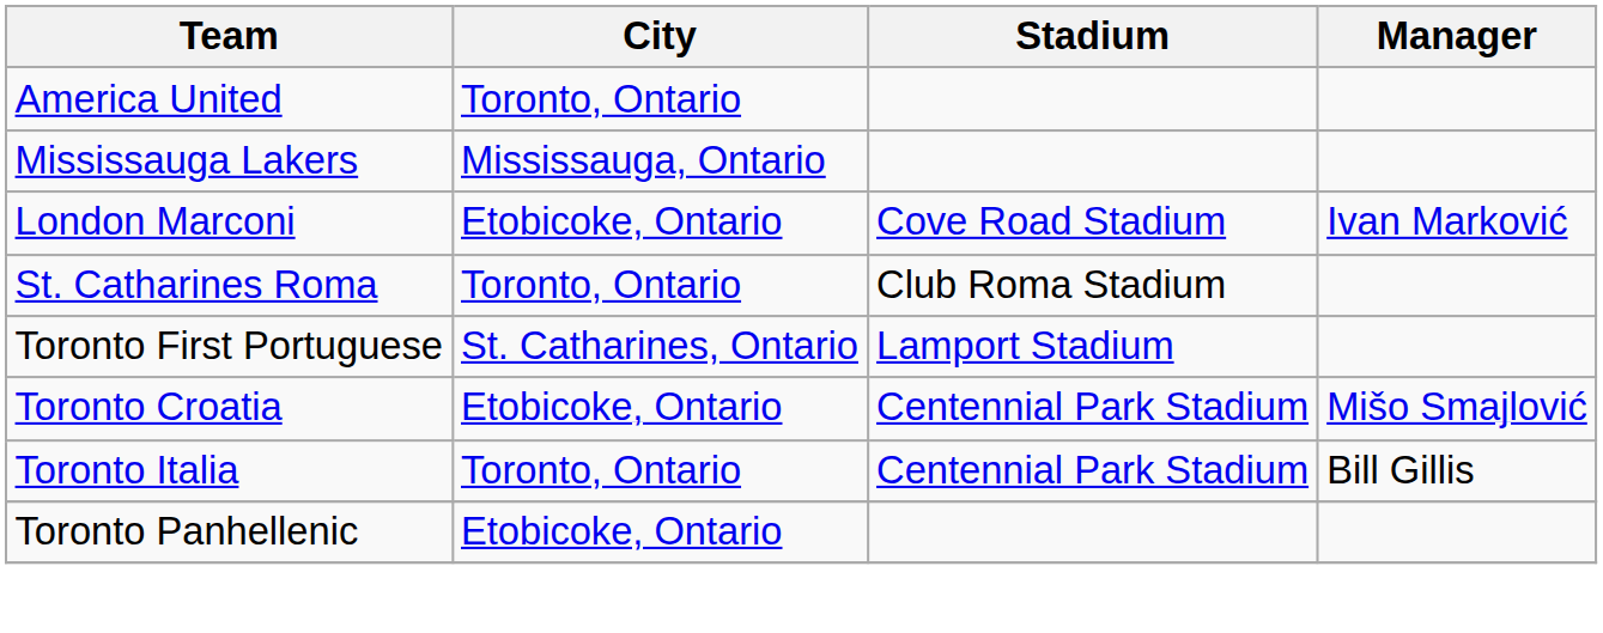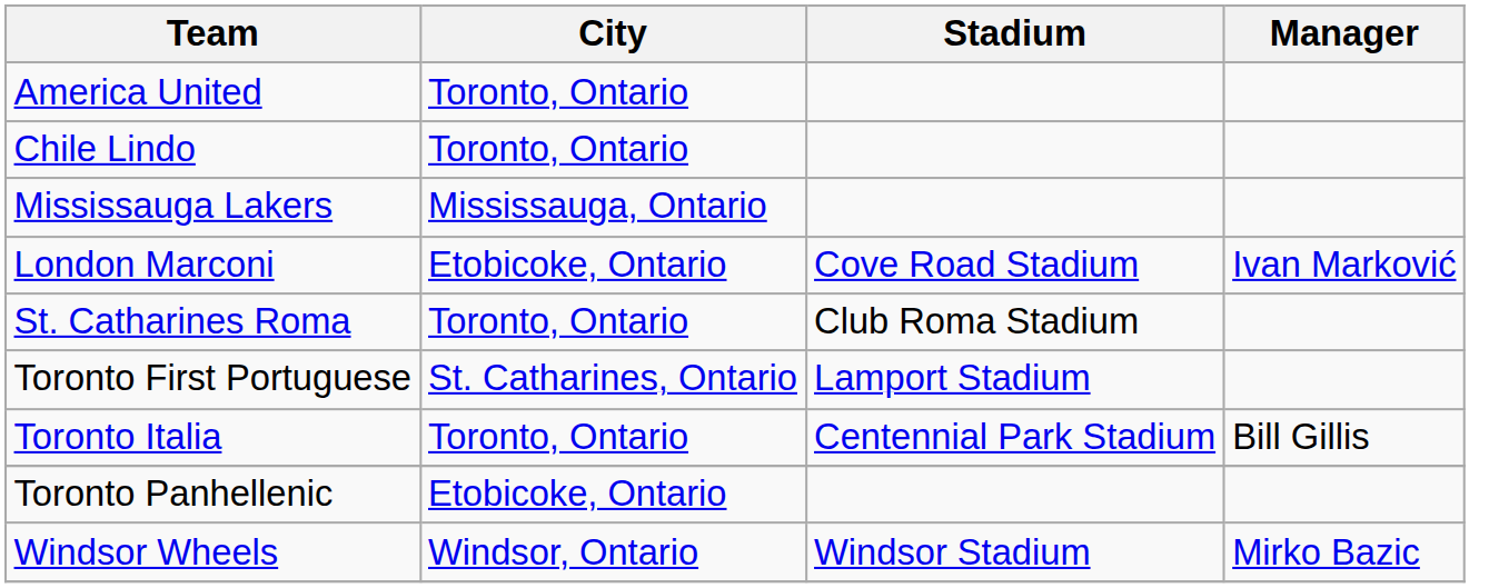+ row: Chile Lindo | Toronto, Ontario
- row: Toronto Croatia | Etobicoke, Ontario | Centennial Park Stadium | Mišo Smajlović
+ row: Windsor Wheels | Windsor, Ontario | Windsor Stadium | Mirko Bazic
